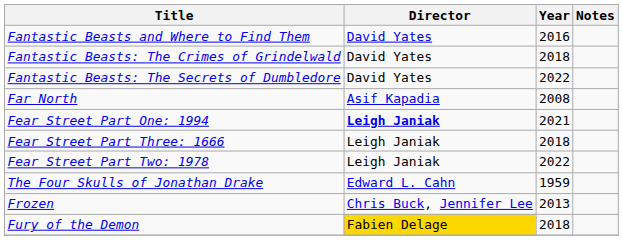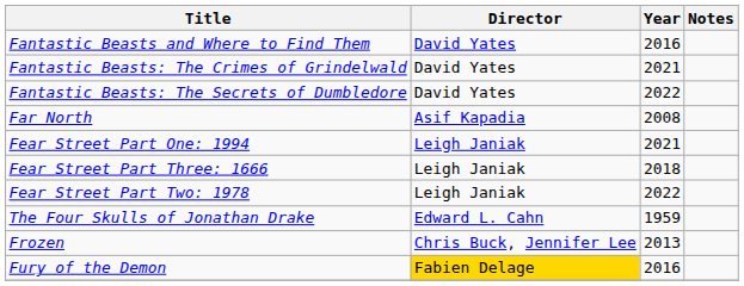Fantastic Beasts: The Crimes of Grindelwald | Year: 2018 -> 2021
Fear Street Part One: 1994 | Director: bold -> normal
Fury of the Demon | Year: 2018 -> 2016
